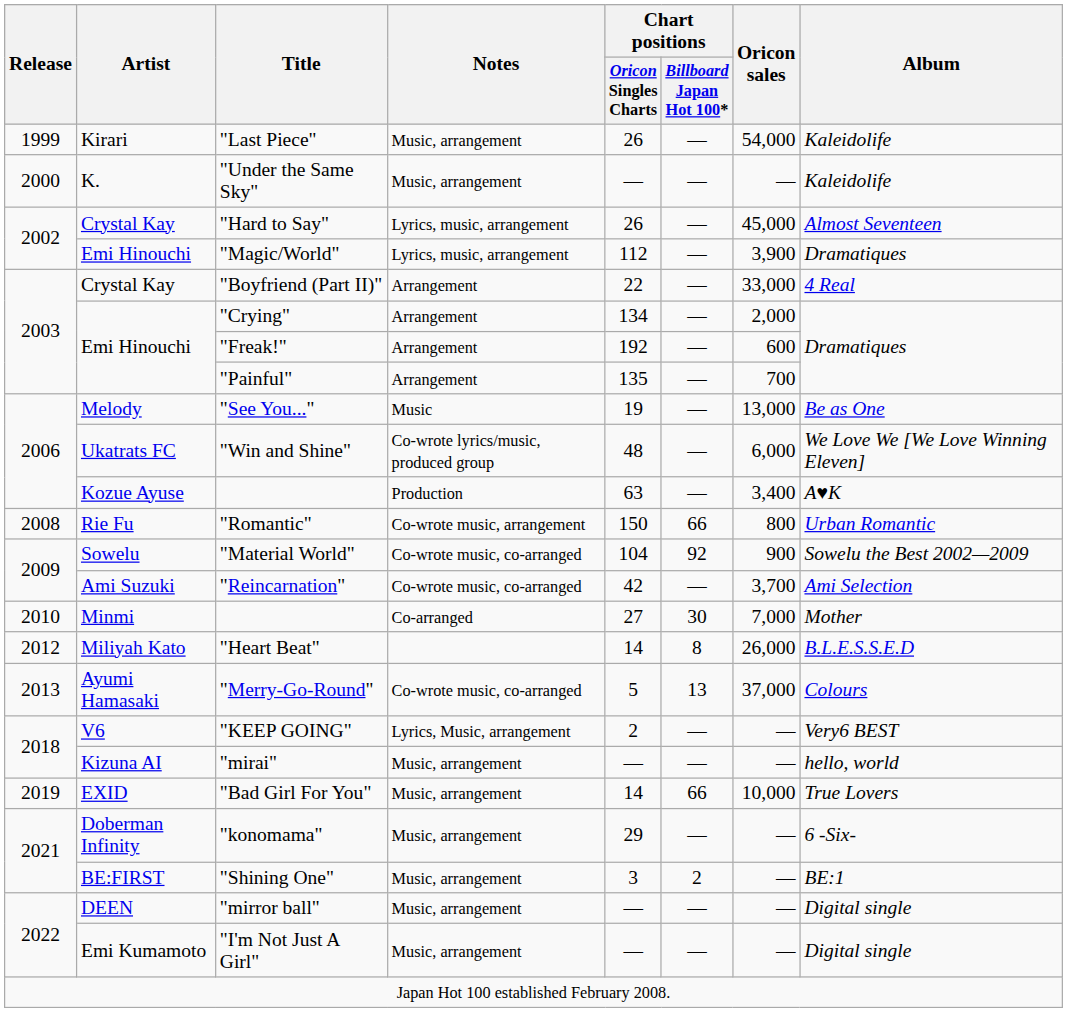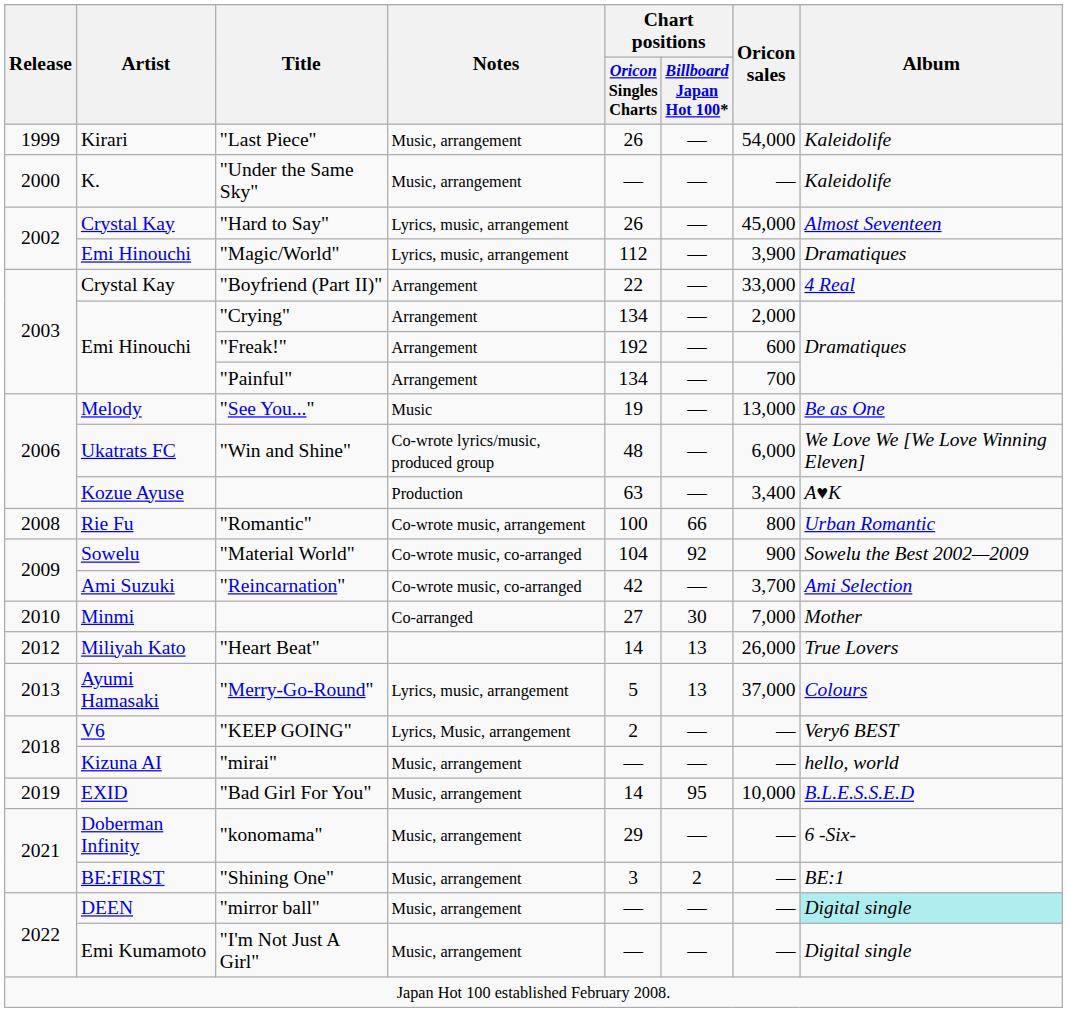"Painful" | Chart positions / Oricon Singles Charts: 135 -> 134
"Romantic" | Chart positions / Oricon Singles Charts: 150 -> 100
"Heart Beat" | Chart positions / Billboard Japan Hot 100*: 8 -> 13
"Heart Beat" | Album: B.L.E.S.S.E.D -> True Lovers
"Merry-Go-Round" | Notes: Co-wrote music, co-arranged -> Lyrics, music, arrangement
"Bad Girl For You" | Chart positions / Billboard Japan Hot 100*: 66 -> 95
"Bad Girl For You" | Album: True Lovers -> B.L.E.S.S.E.D
"mirror ball" | Album: no background -> paleturquoise background
